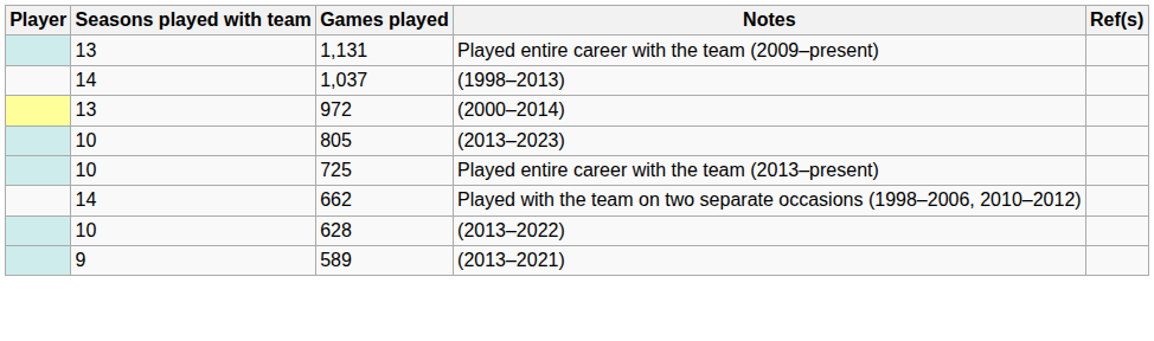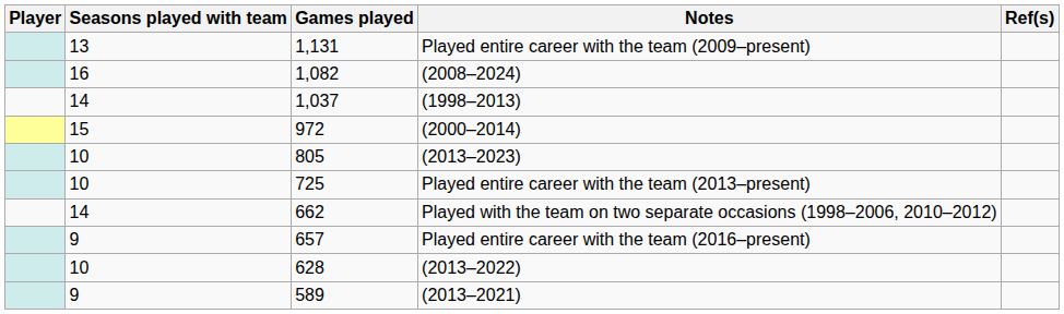+ row: 16 | 1,082 | (2008–2024)
972 | Seasons played with team: 13 -> 15
+ row: 9 | 657 | Played entire career with the team (2016–present)
